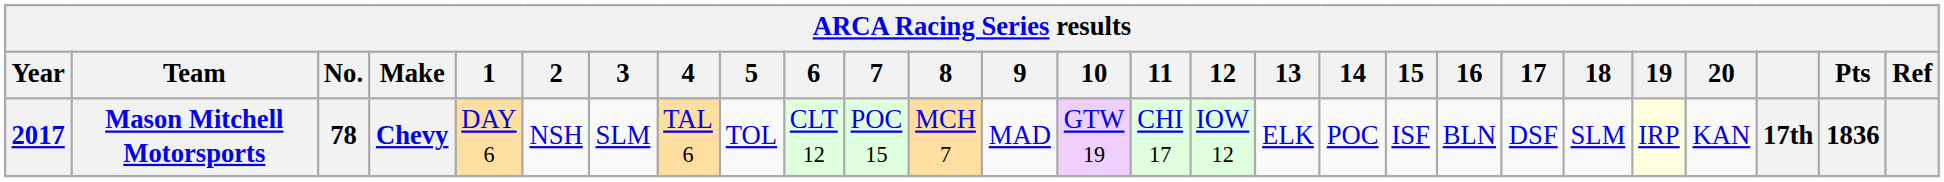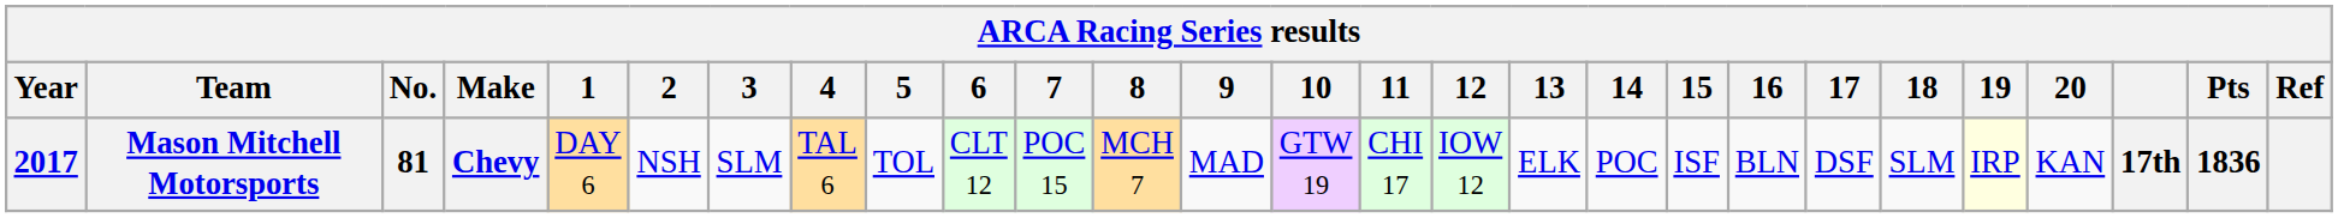Mason Mitchell Motorsports | No.: 78 -> 81
